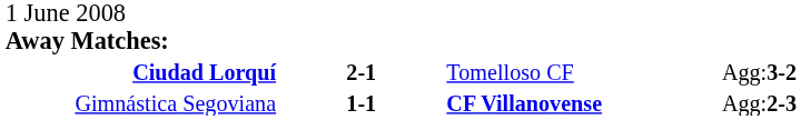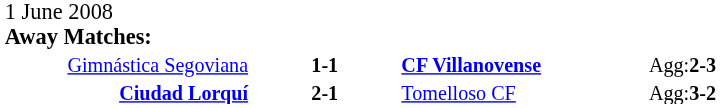rows swapped: Gimnástica Segoviana <-> Ciudad Lorquí
